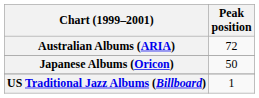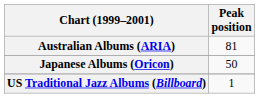Australian Albums (ARIA) | Peak position: 72 -> 81
